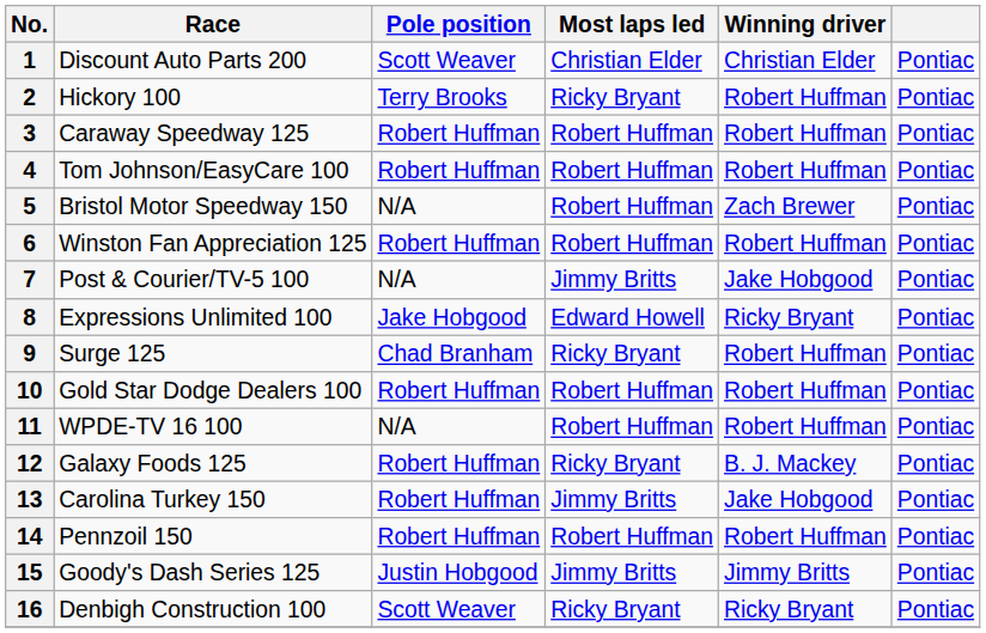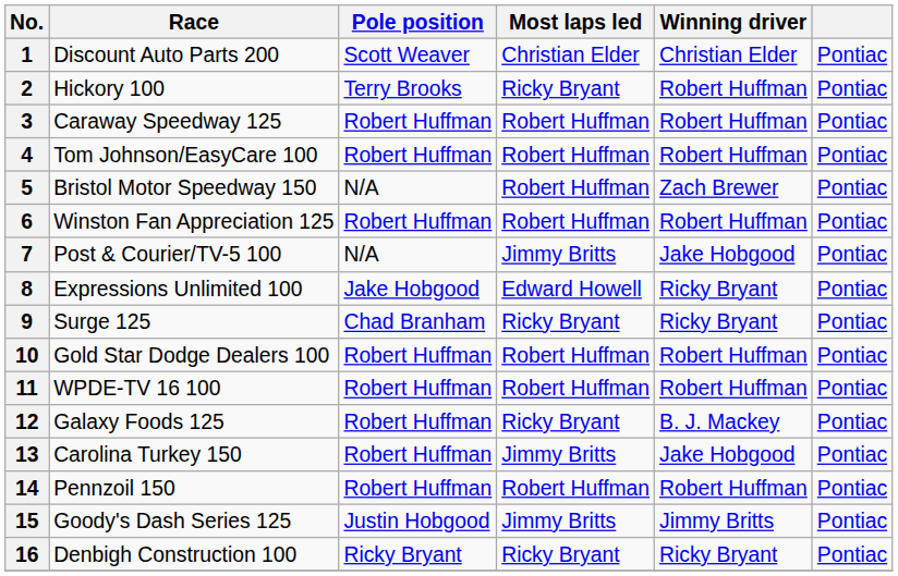9 | Winning driver: Robert Huffman -> Ricky Bryant
11 | Pole position: N/A -> Robert Huffman
16 | Pole position: Scott Weaver -> Ricky Bryant
